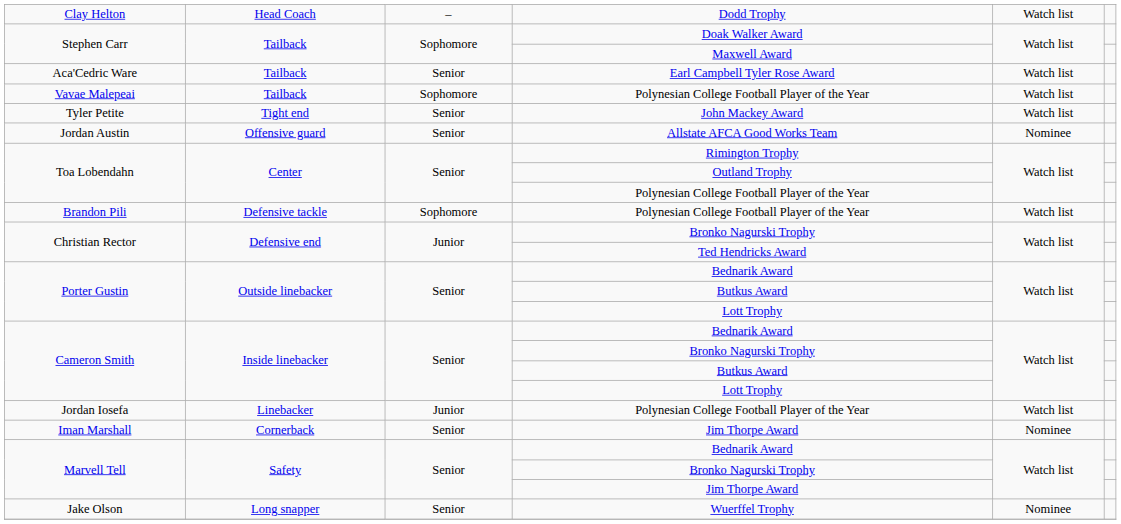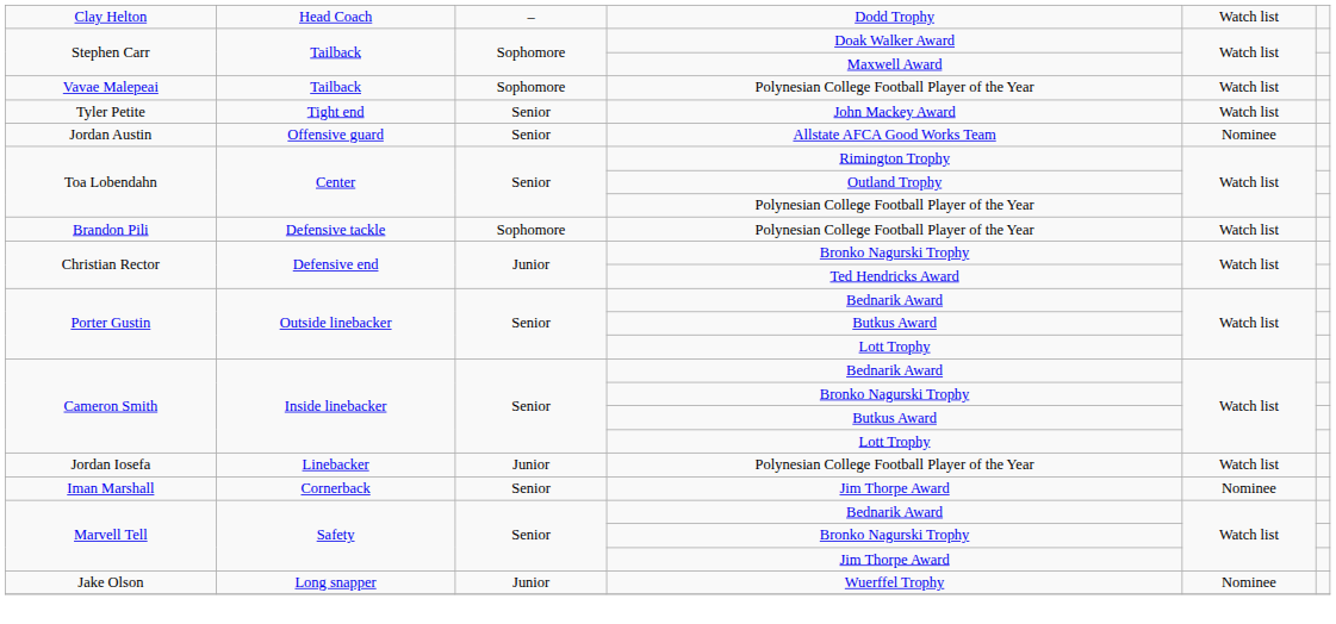- row: Aca'Cedric Ware | Tailback | Senior | Earl Campbell Tyler Rose Award | Watch list
Wuerffel Trophy | column 3: Senior -> Junior
